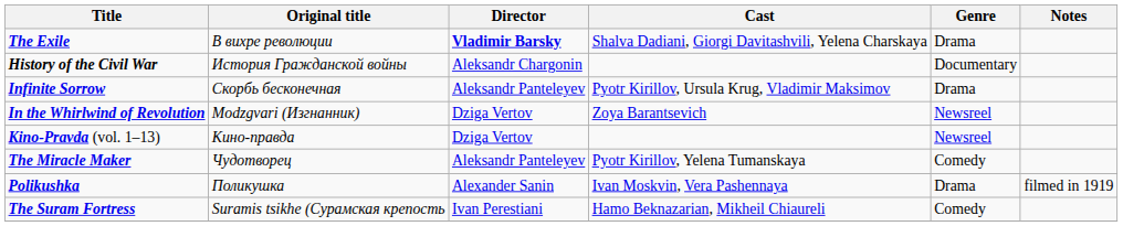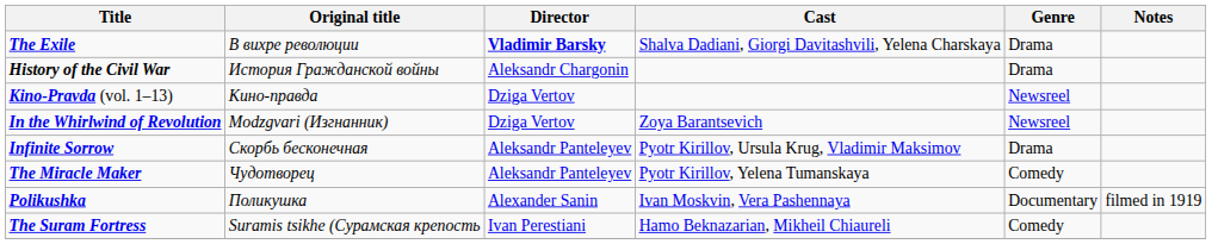History of the Civil War | Genre: Documentary -> Drama
rows swapped: Infinite Sorrow <-> Kino-Pravda (vol. 1–13)
Polikushka | Genre: Drama -> Documentary
